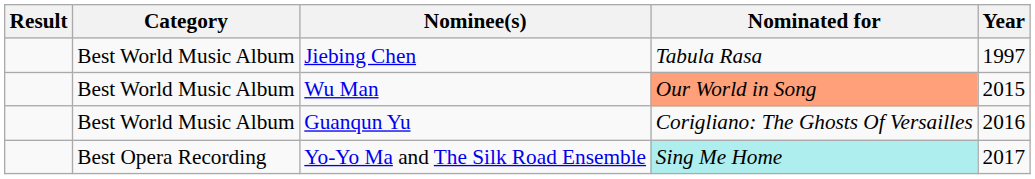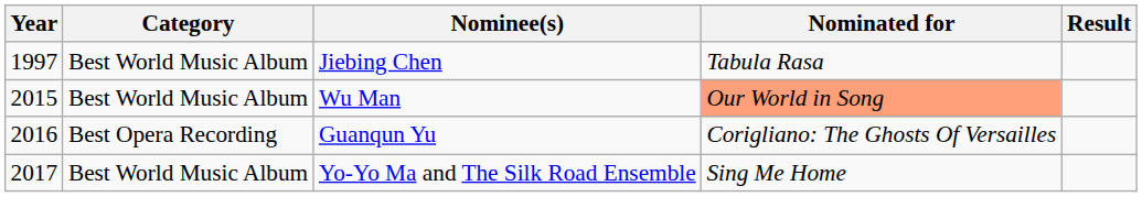columns swapped: Year <-> Result
Guanqun Yu | Category: Best World Music Album -> Best Opera Recording
Yo-Yo Ma and The Silk Road Ensemble | Category: Best Opera Recording -> Best World Music Album
Yo-Yo Ma and The Silk Road Ensemble | Nominated for: paleturquoise background -> no background
